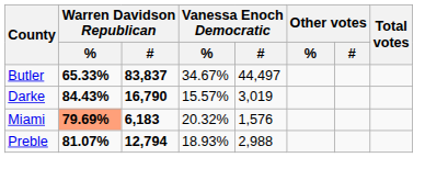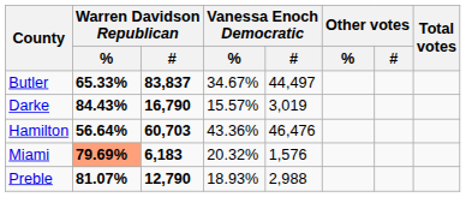+ row: Hamilton | 56.64% | 60,703 | 43.36% | 46,476
Preble | Warren Davidson Republican / #: 12,794 -> 12,790
